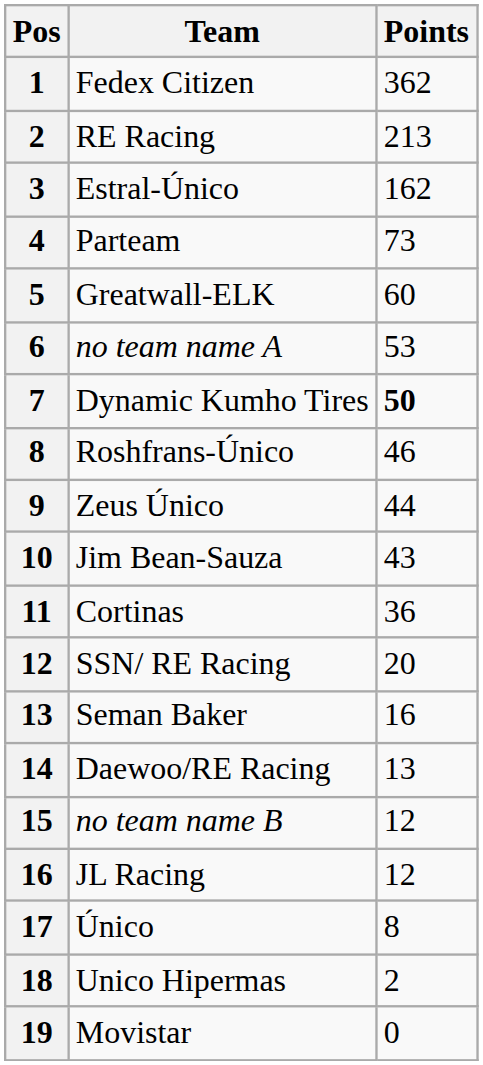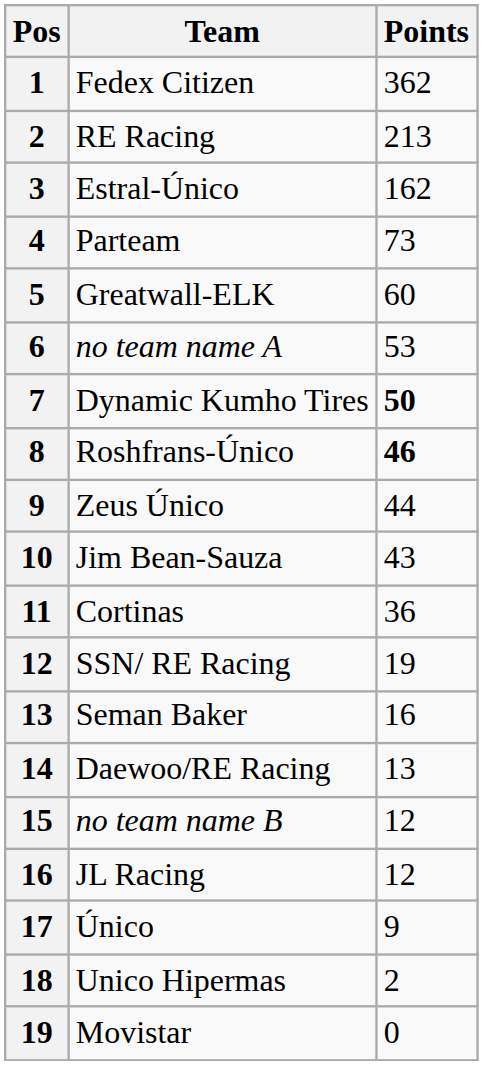Roshfrans-Único | Points: normal -> bold
SSN/ RE Racing | Points: 20 -> 19
Único | Points: 8 -> 9
